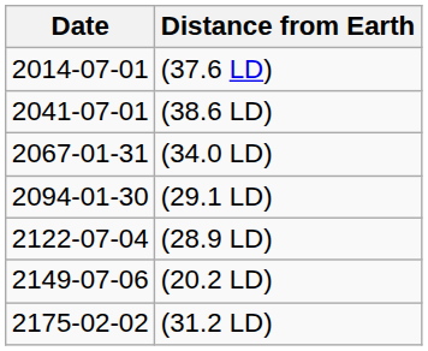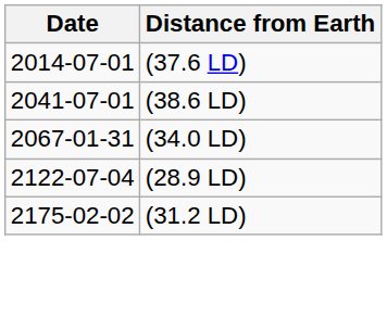- row: 2094-01-30 | (29.1 LD)
- row: 2149-07-06 | (20.2 LD)
